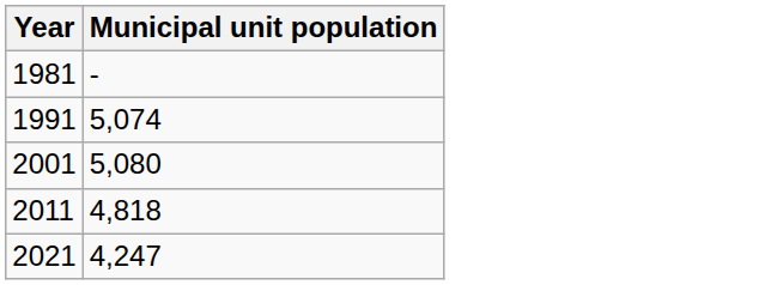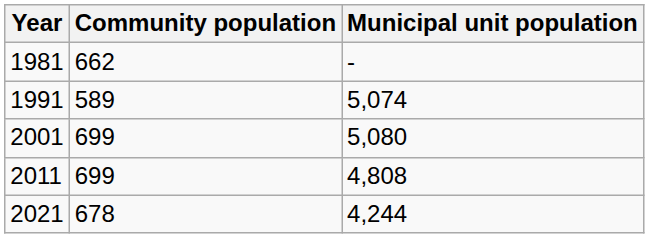+ column: Community population | 662 | 589 | 699 | 699 | 678
2011 | Municipal unit population: 4,818 -> 4,808
2021 | Municipal unit population: 4,247 -> 4,244
